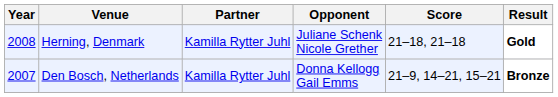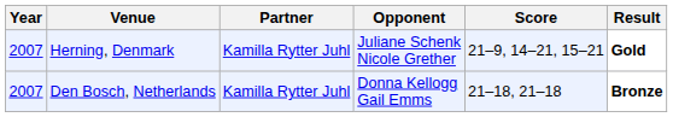Herning, Denmark | Year: 2008 -> 2007
Herning, Denmark | Score: 21–18, 21–18 -> 21–9, 14–21, 15–21
Den Bosch, Netherlands | Score: 21–9, 14–21, 15–21 -> 21–18, 21–18
